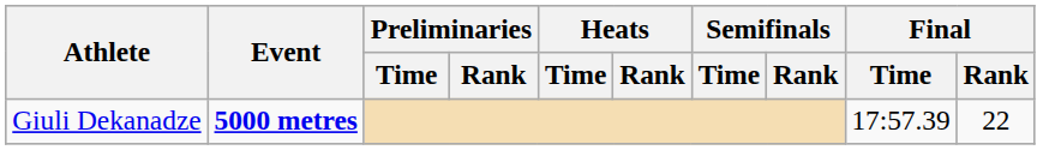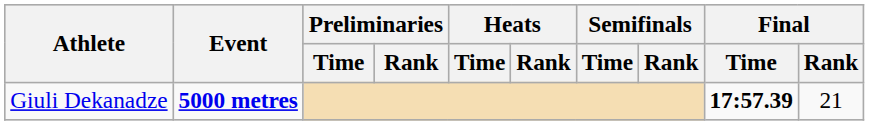Giuli Dekanadze | Final / Time: normal -> bold
Giuli Dekanadze | Final / Rank: 22 -> 21
